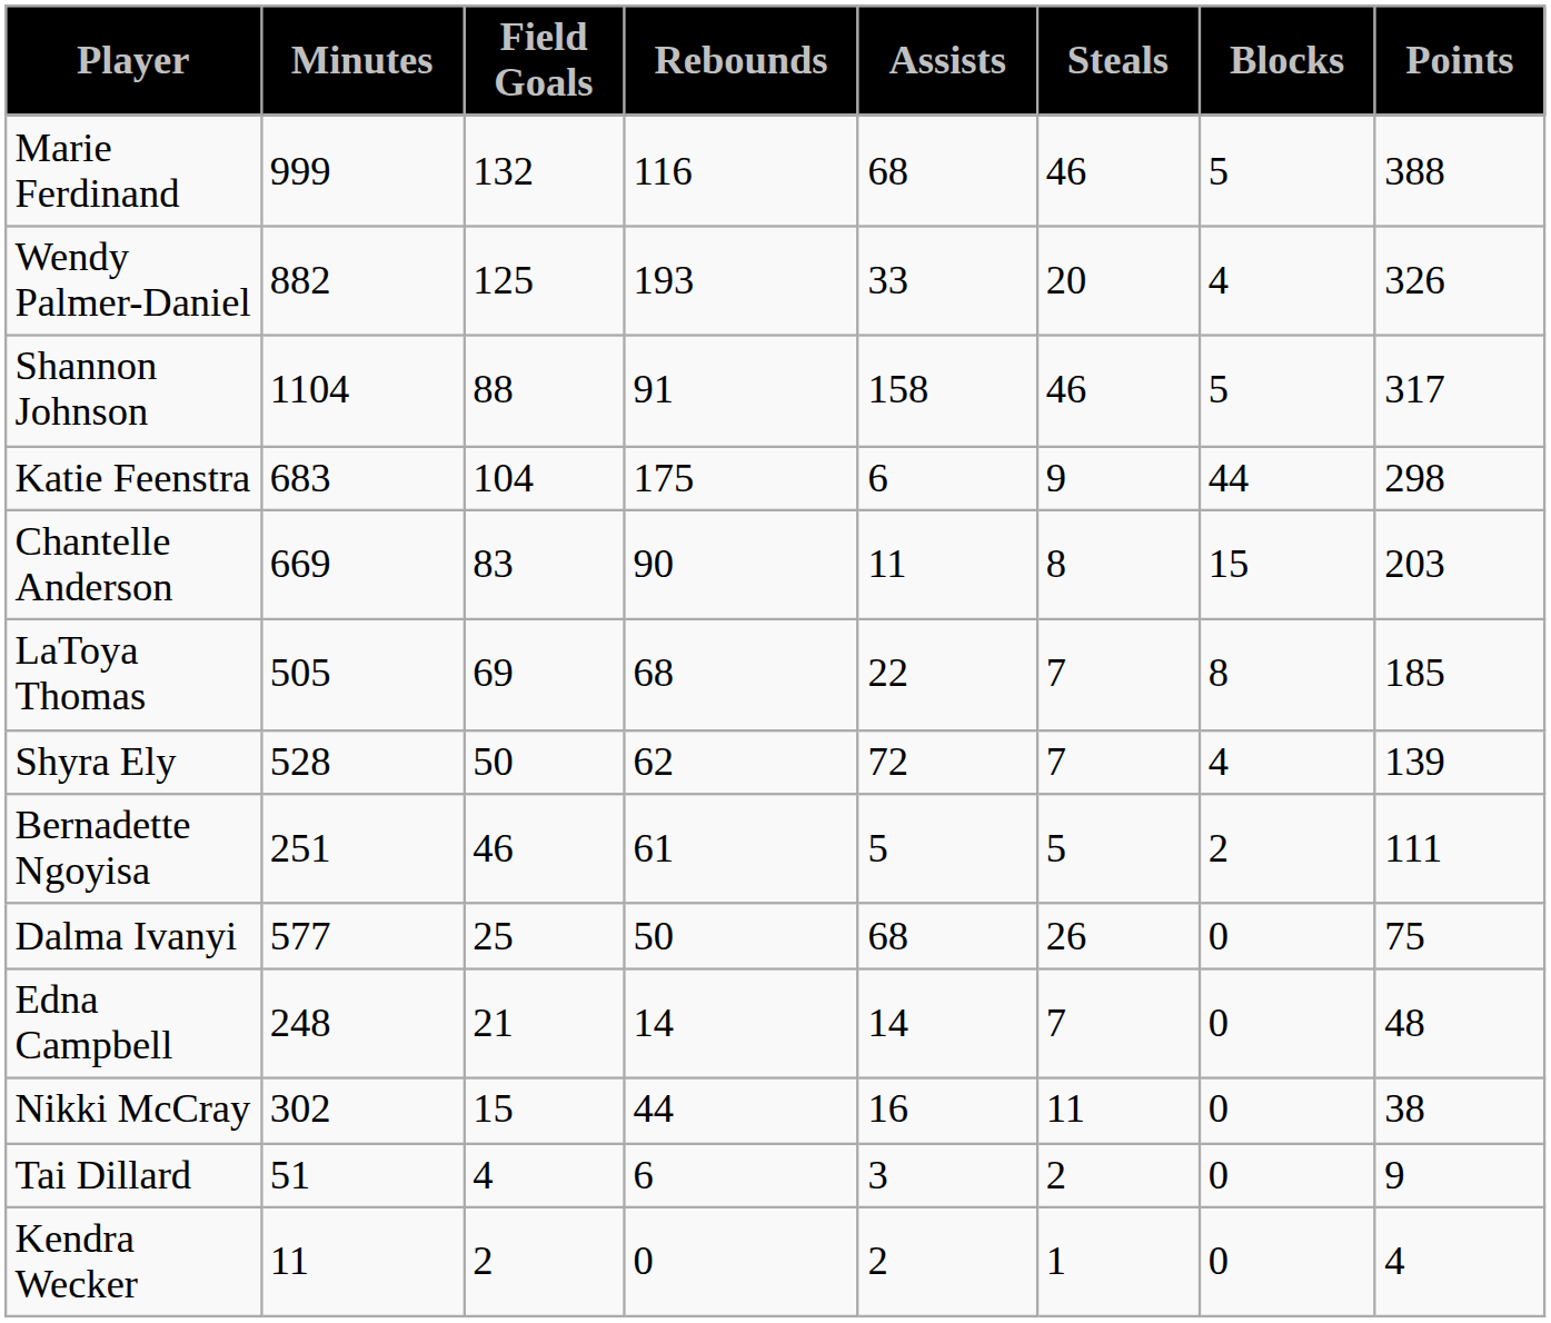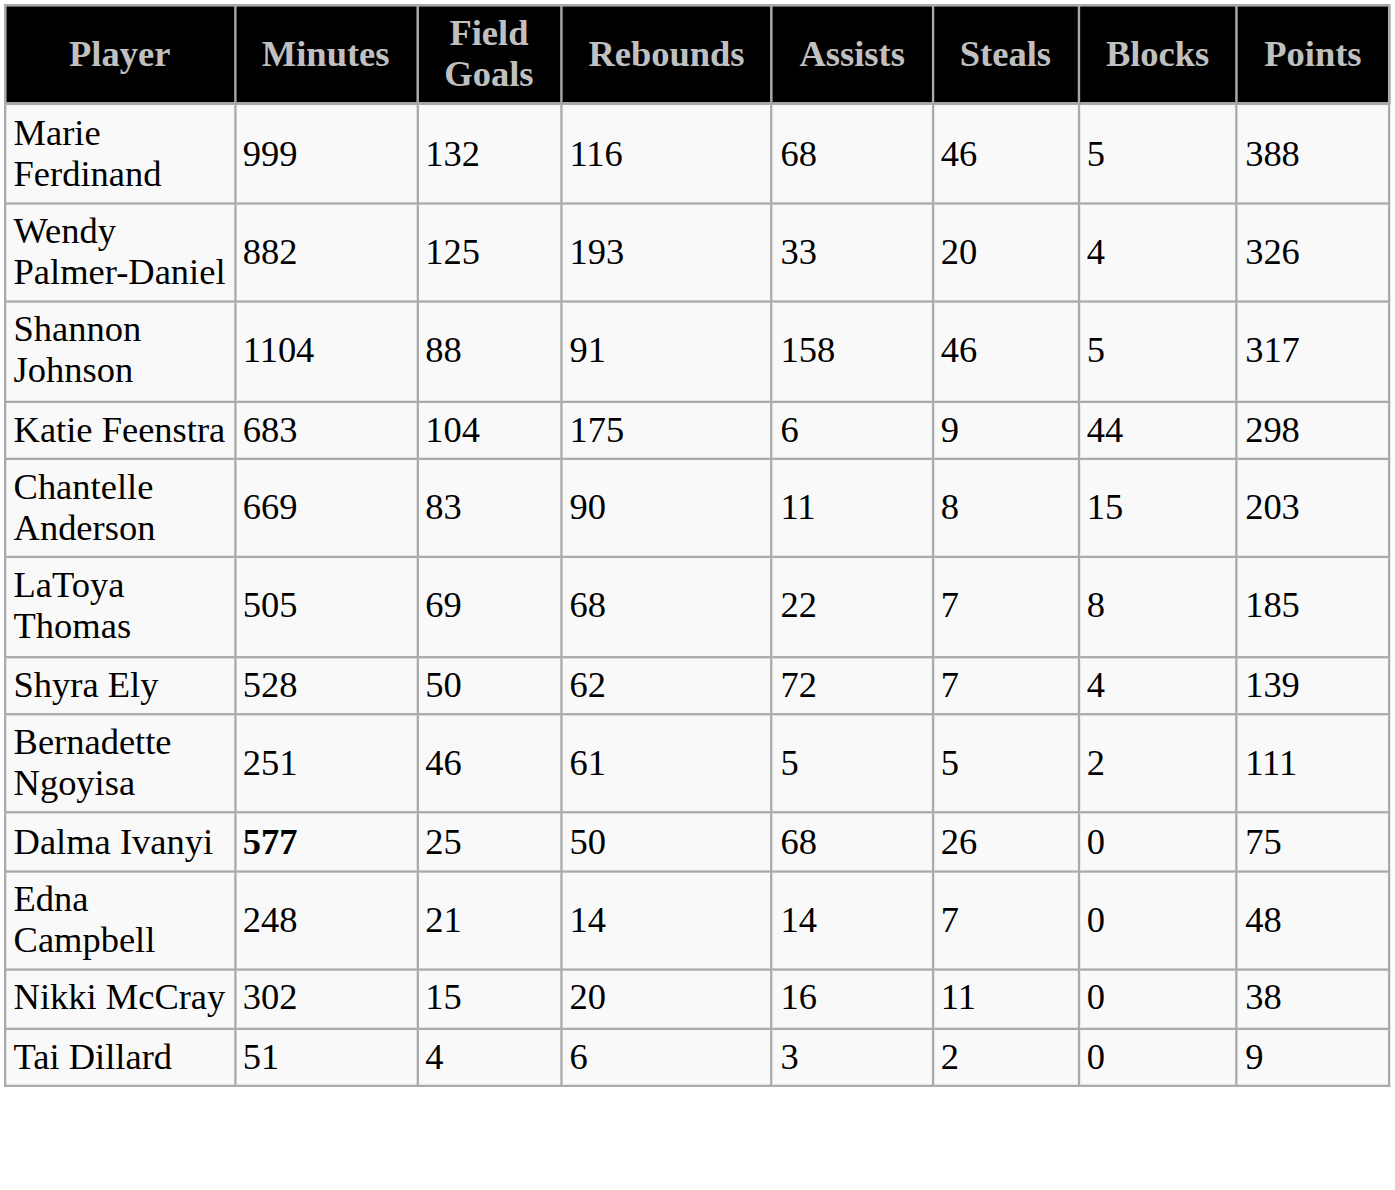Dalma Ivanyi | Minutes: normal -> bold
Nikki McCray | Rebounds: 44 -> 20
- row: Kendra Wecker | 11 | 2 | 0 | 2 | 1 | 0 | 4
